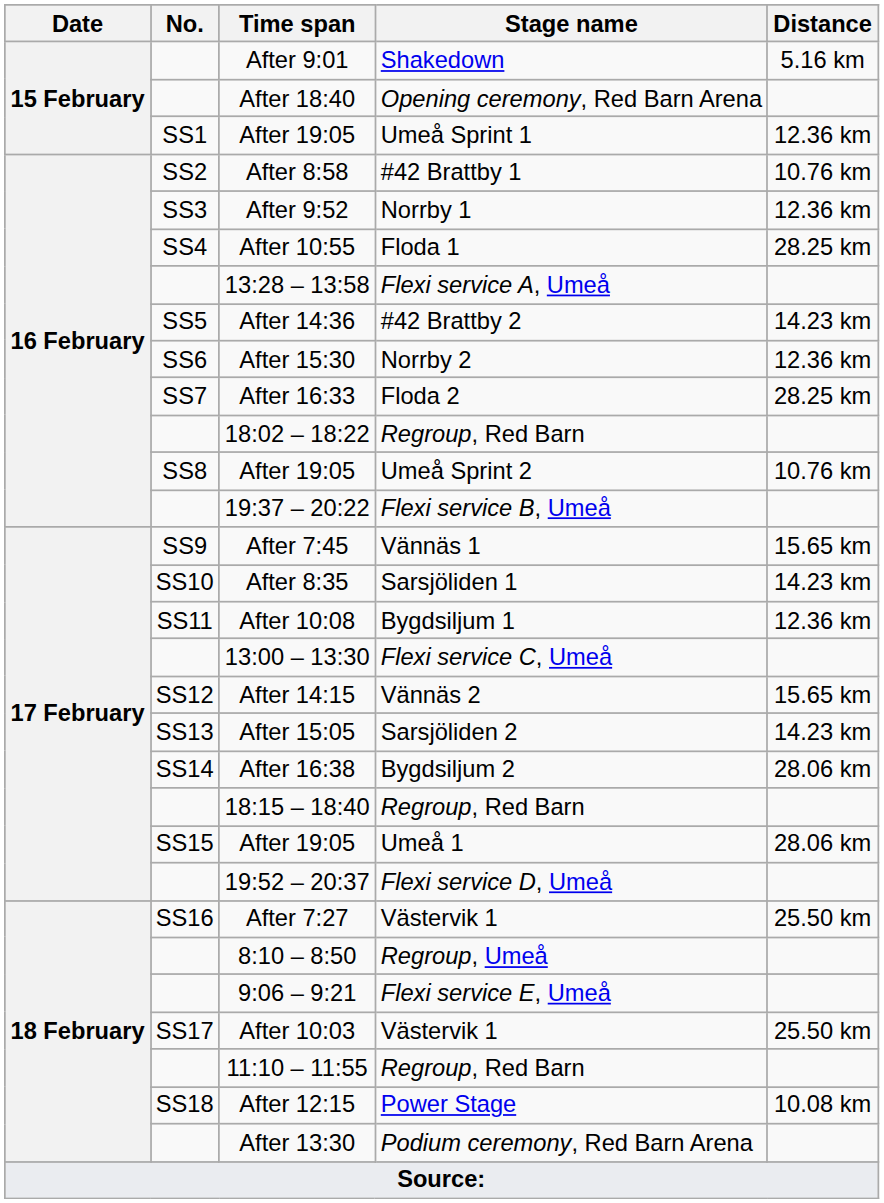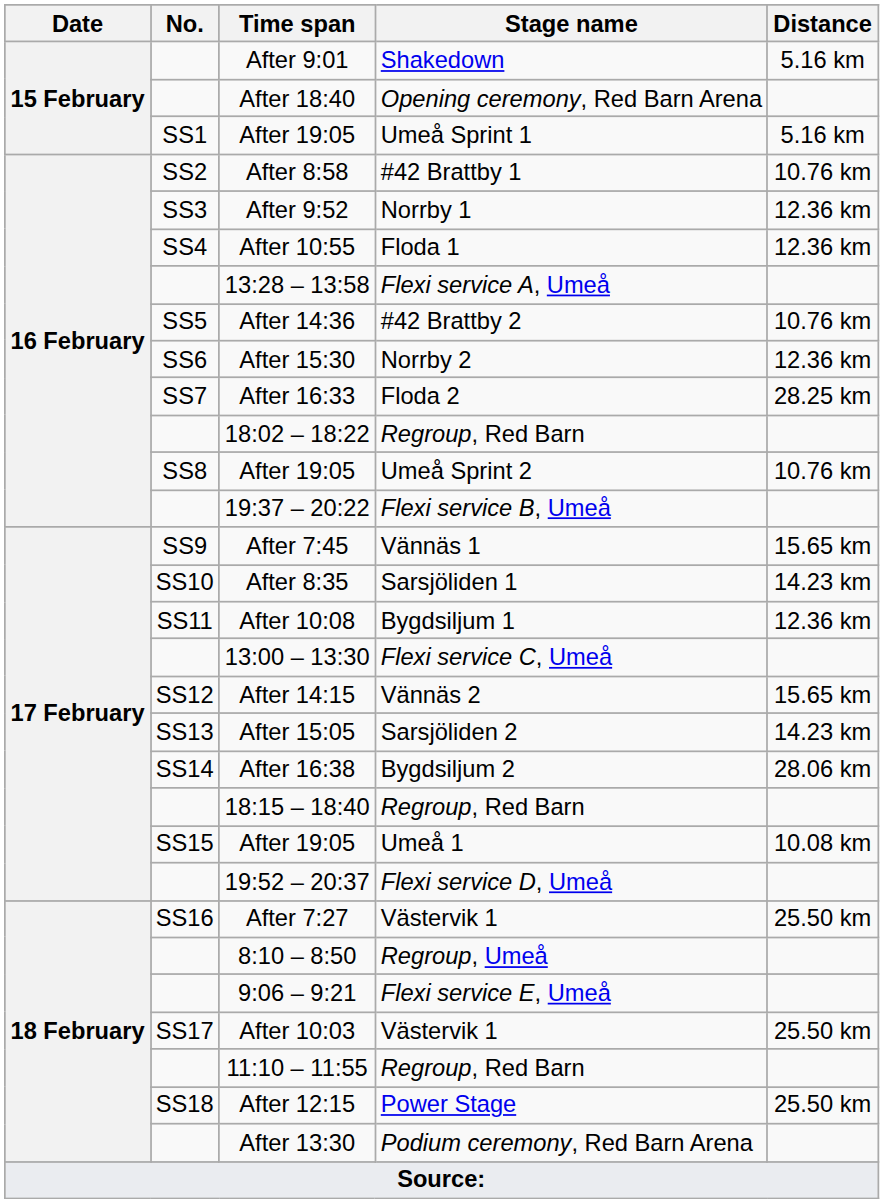After 19:05 / Umeå Sprint 1 | Distance: 12.36 km -> 5.16 km
After 10:55 | Distance: 28.25 km -> 12.36 km
After 14:36 | Distance: 14.23 km -> 10.76 km
After 19:05 / Umeå 1 | Distance: 28.06 km -> 10.08 km
After 12:15 | Distance: 10.08 km -> 25.50 km
